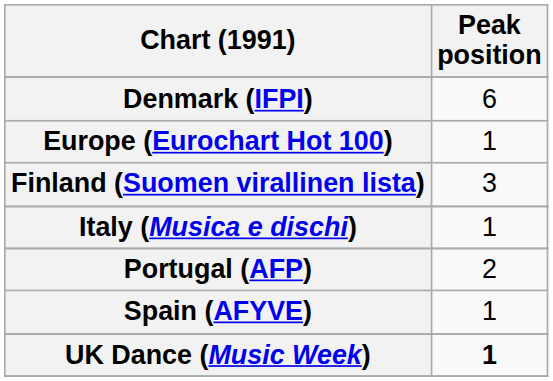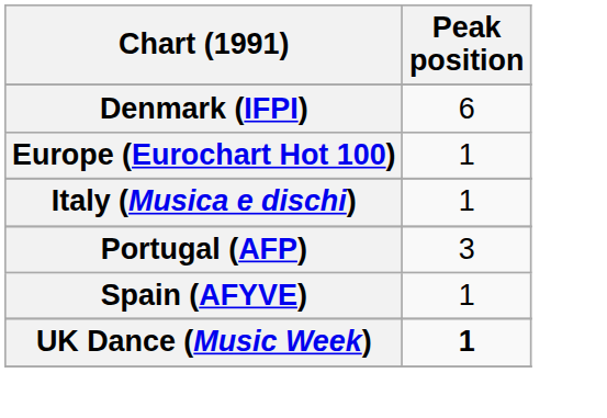- row: Finland (Suomen virallinen lista) | 3
Portugal (AFP) | Peak position: 2 -> 3
